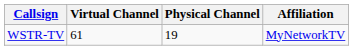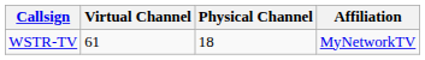WSTR-TV | Physical Channel: 19 -> 18
